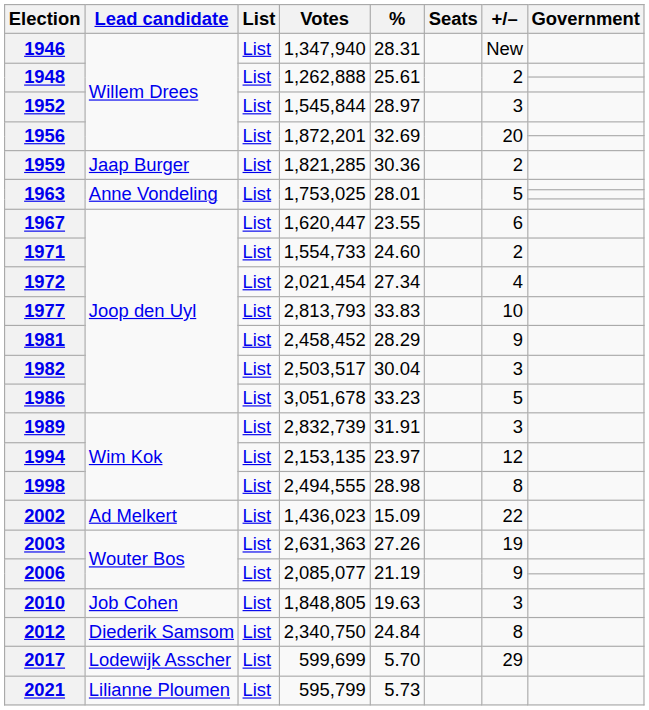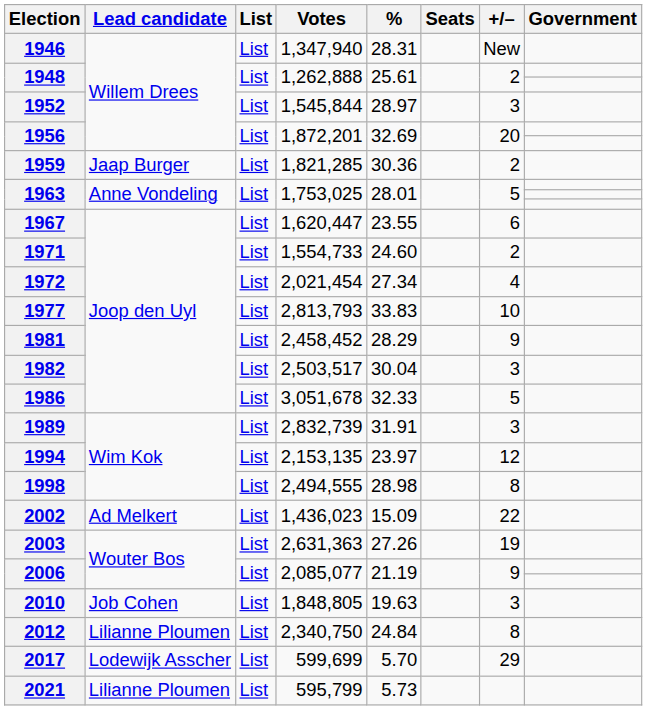1986 | %: 33.23 -> 32.33
2012 | Lead candidate: Diederik Samsom -> Lilianne Ploumen
